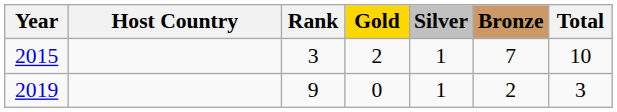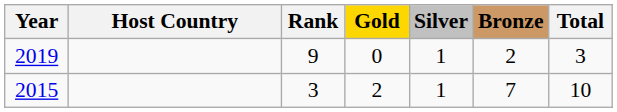rows swapped: 2015 <-> 2019
